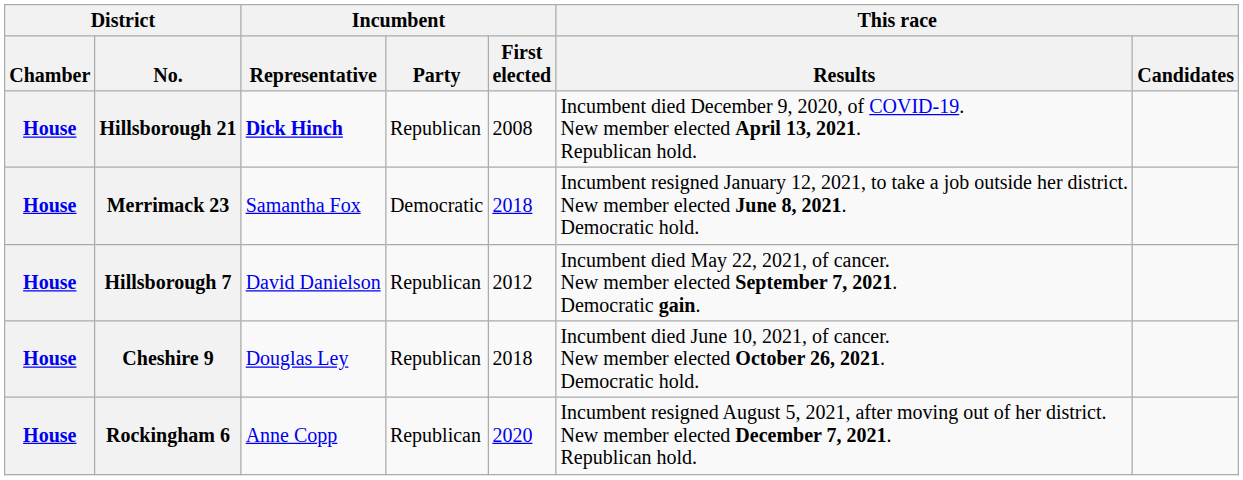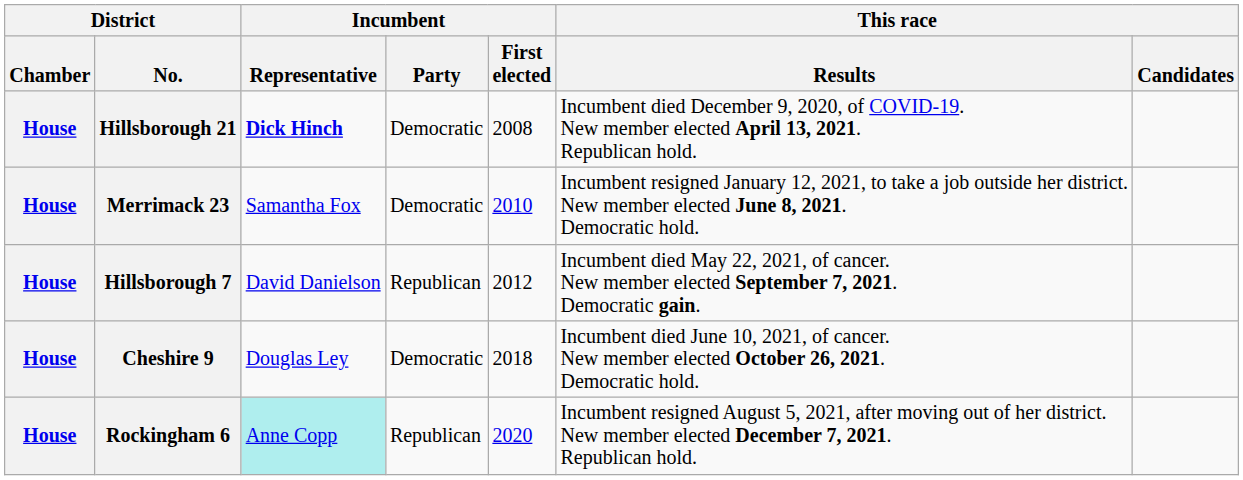Hillsborough 21 | Incumbent / Party: Republican -> Democratic
Merrimack 23 | Incumbent / First elected: 2018 -> 2010
Cheshire 9 | Incumbent / Party: Republican -> Democratic
Rockingham 6 | Incumbent / Representative: no background -> paleturquoise background
